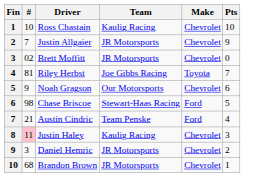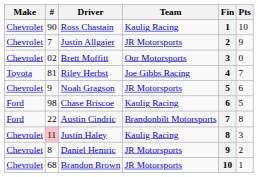columns swapped: Fin <-> Make
Ross Chastain | #: 10 -> 90
Brett Moffitt | Team: JR Motorsports -> Our Motorsports
Noah Gragson | Team: Our Motorsports -> JR Motorsports
Chase Briscoe | Team: Stewart-Haas Racing -> Kaulig Racing
Austin Cindric | #: 21 -> 22
Austin Cindric | Team: Team Penske -> Brandonbilt Motorsports
Austin Cindric | Pts: 4 -> 8
Daniel Hemric | #: 3 -> 8
